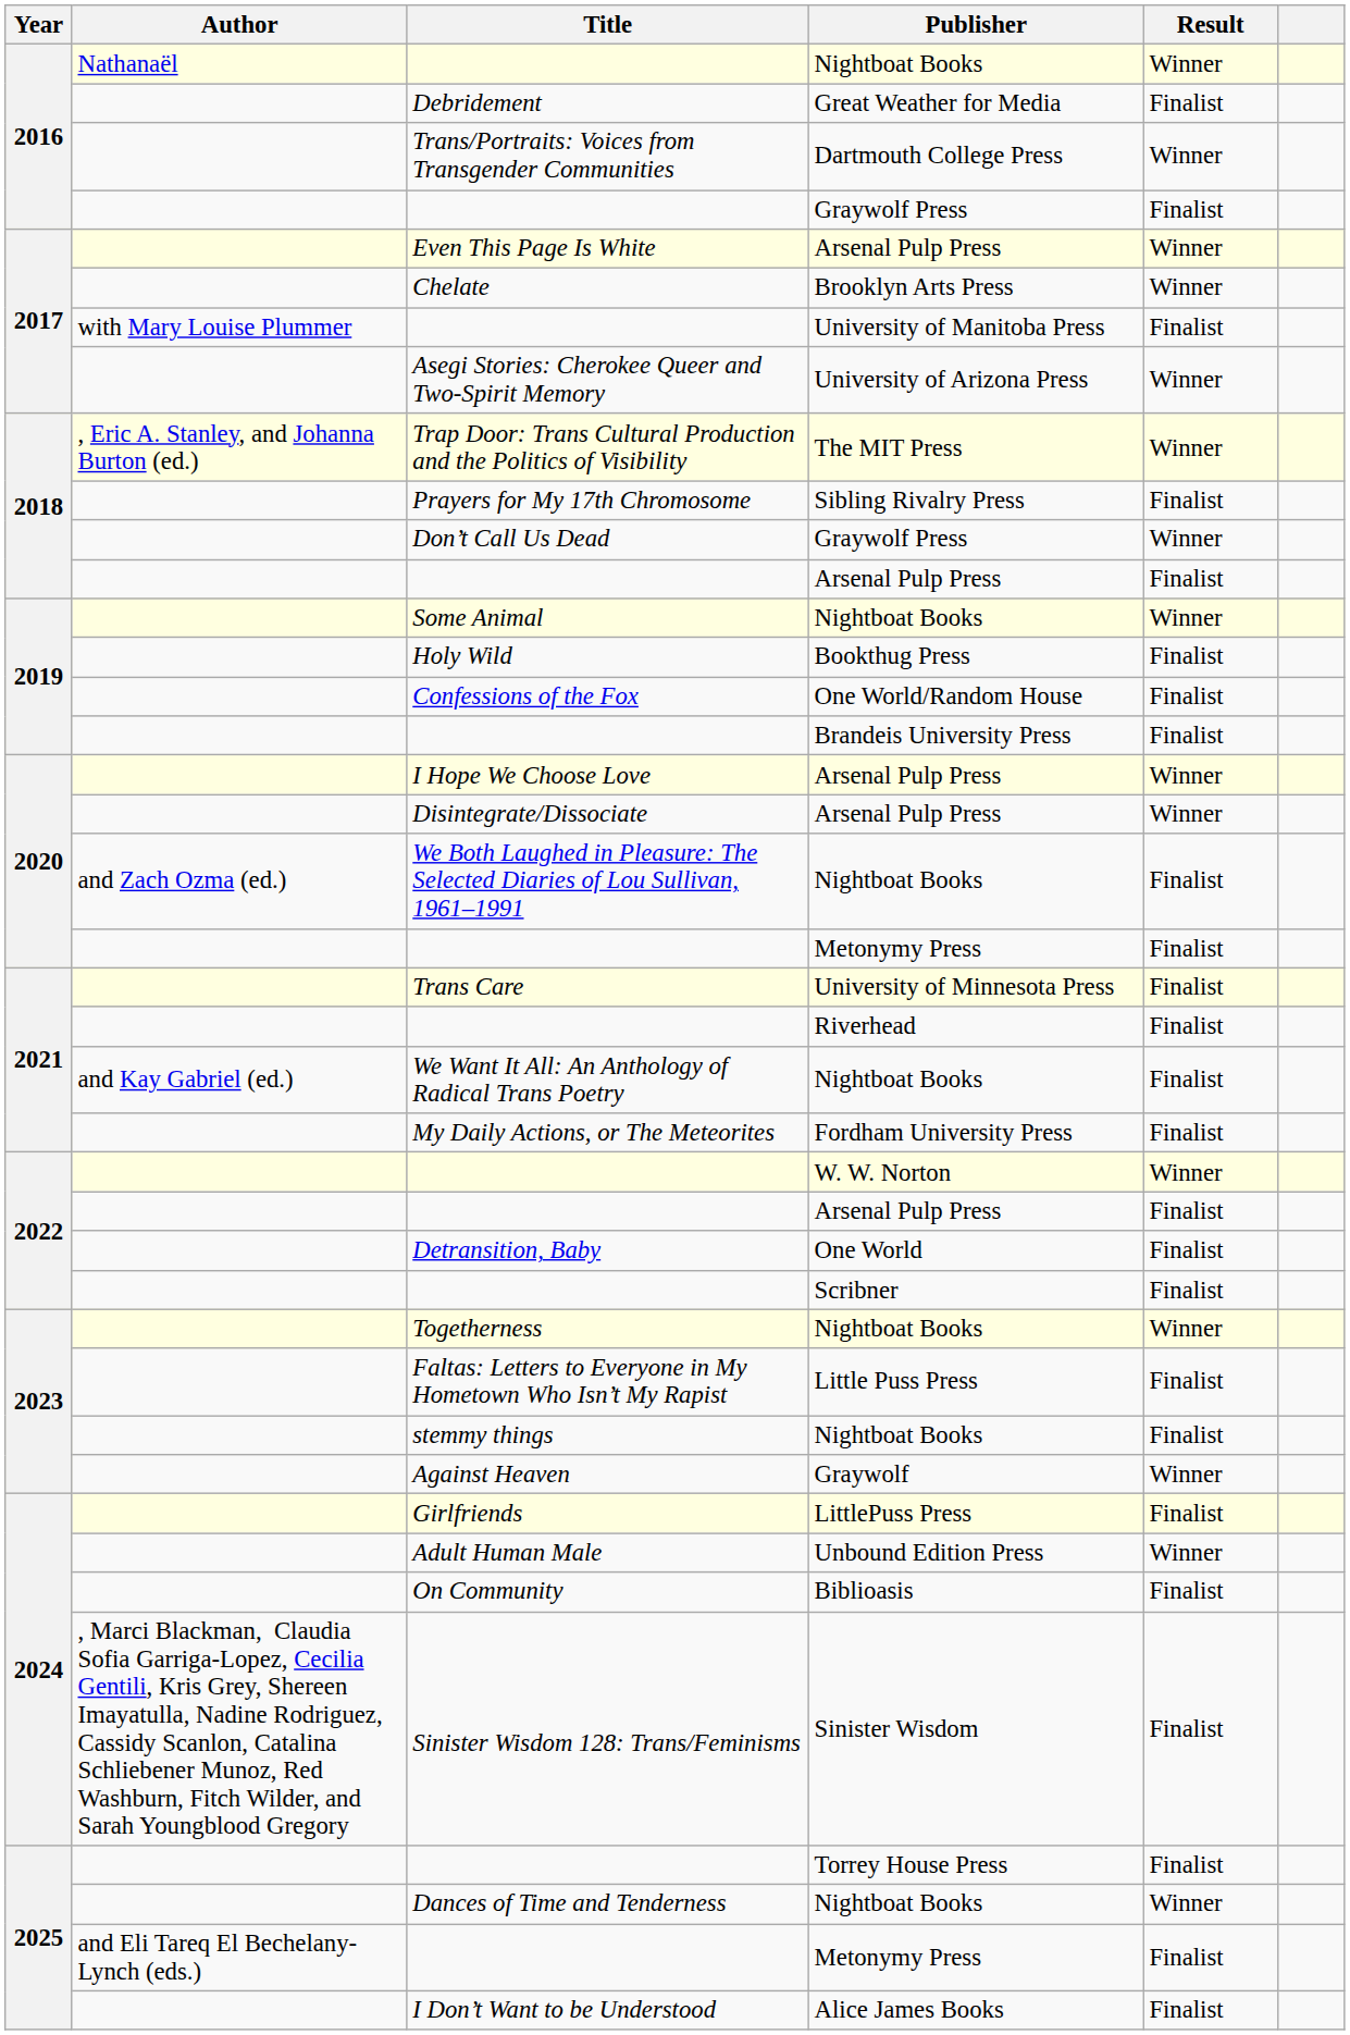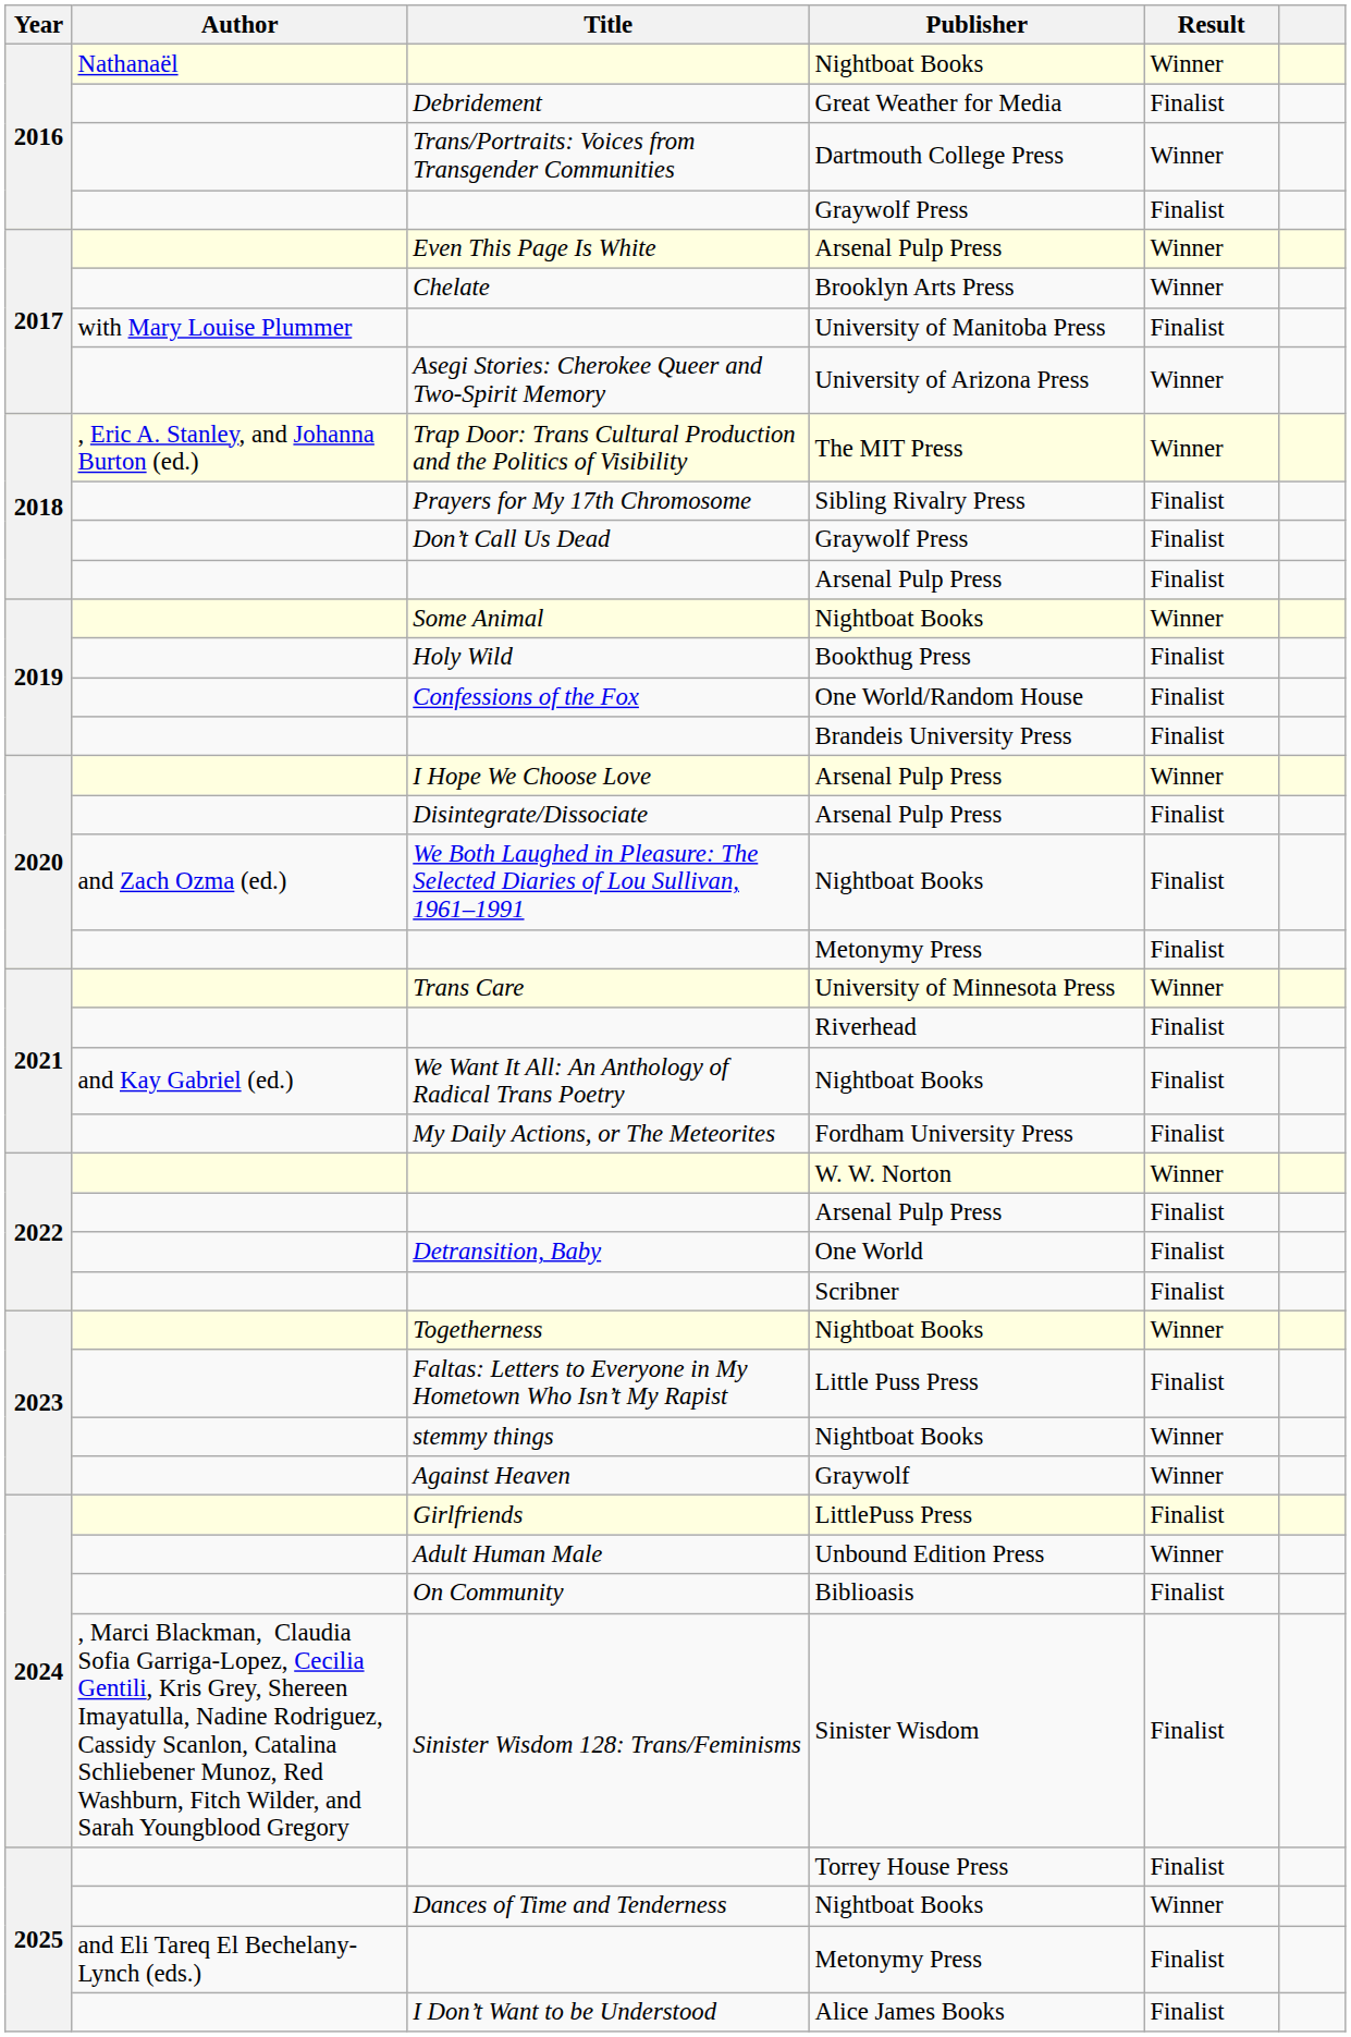Don’t Call Us Dead | Result: Winner -> Finalist
Disintegrate/Dissociate | Result: Winner -> Finalist
Trans Care | Result: Finalist -> Winner
stemmy things | Result: Finalist -> Winner
